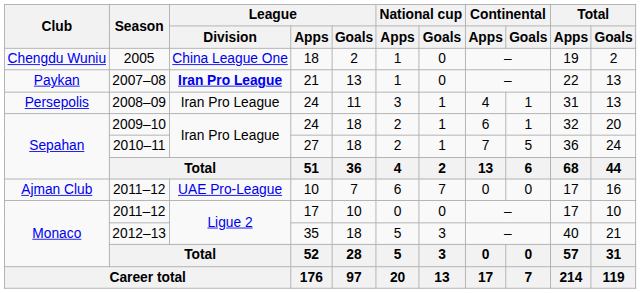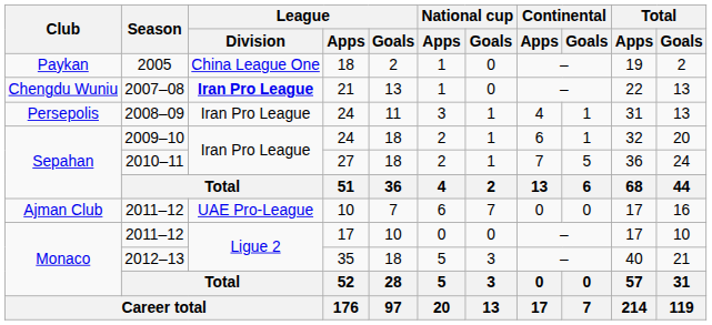2005 | Club: Chengdu Wuniu -> Paykan
2007–08 | Club: Paykan -> Chengdu Wuniu
